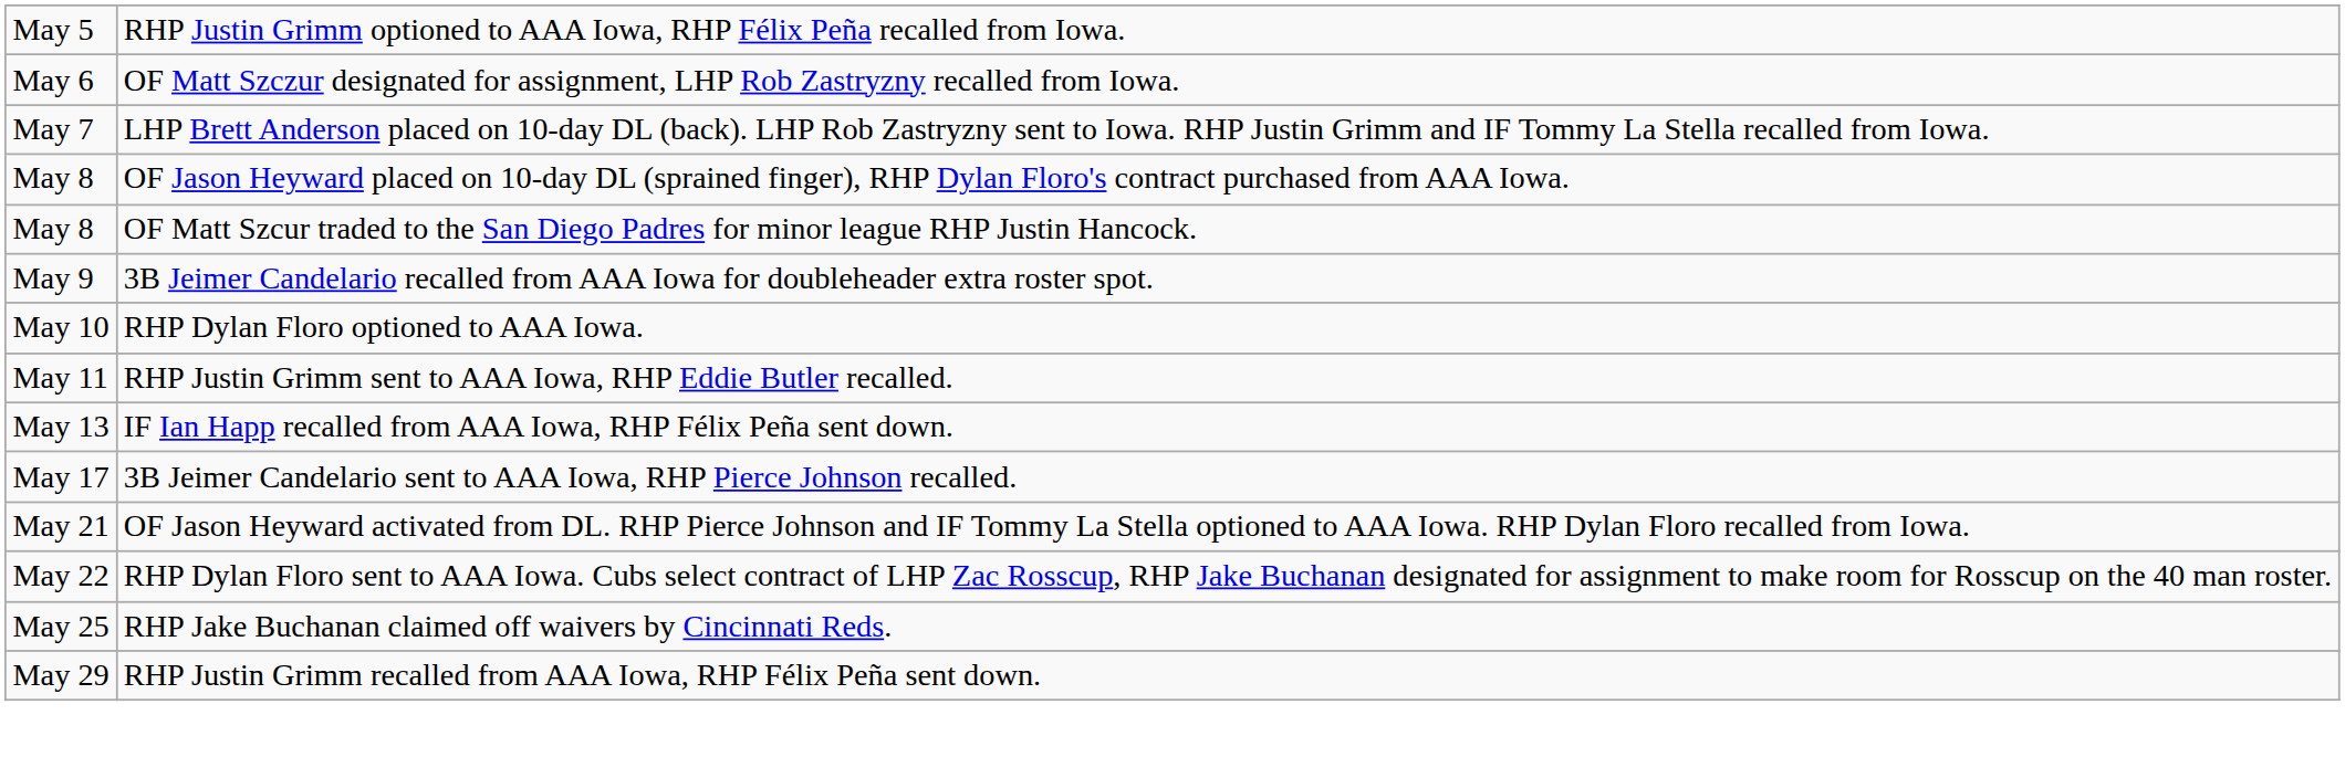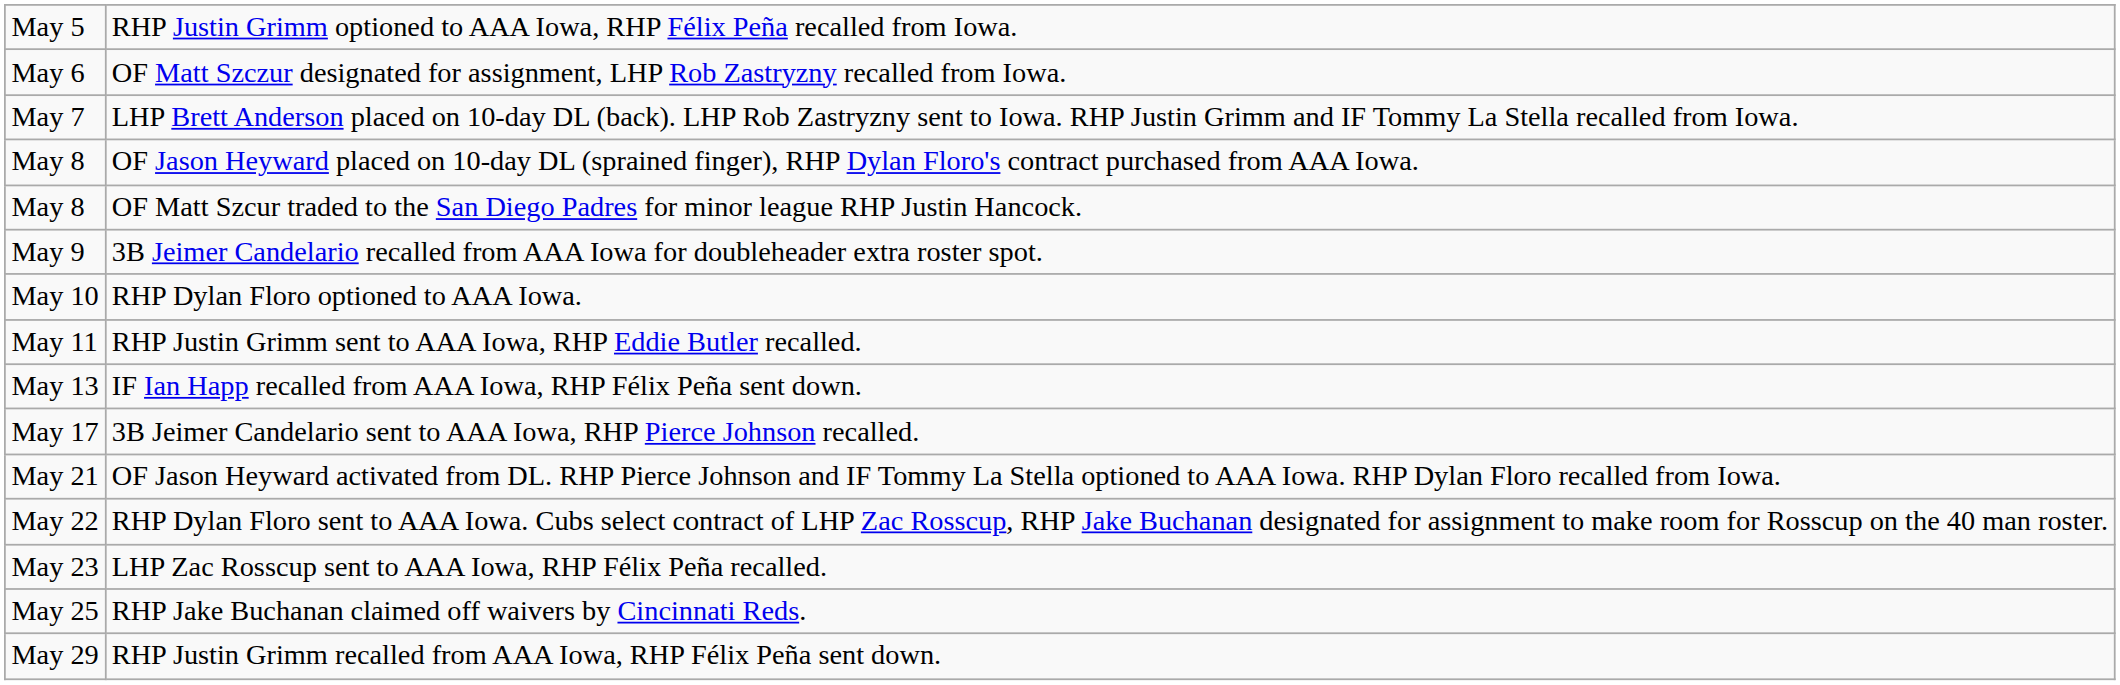+ row: May 23 | LHP Zac Rosscup sent to AAA Iowa, RHP Félix Peña recalled.
